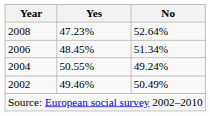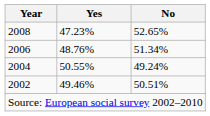2008 | No: 52.64% -> 52.65%
2006 | Yes: 48.45% -> 48.76%
2002 | No: 50.49% -> 50.51%
